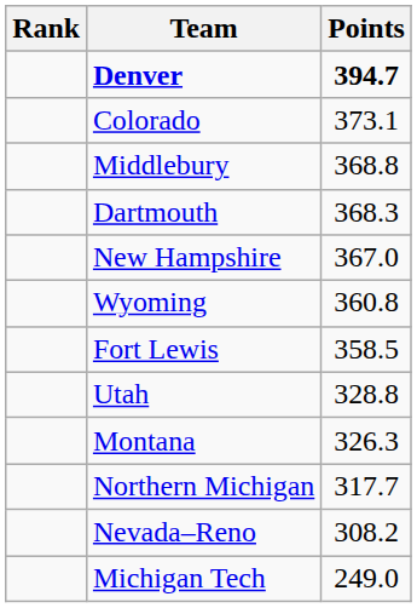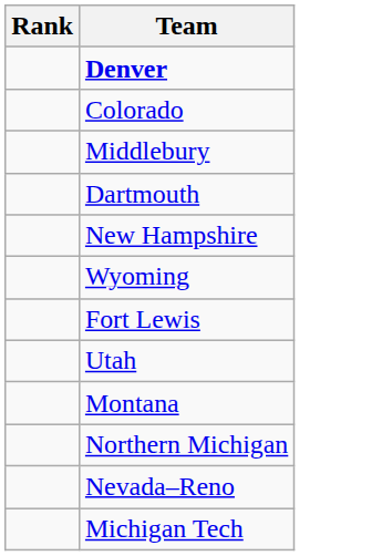- column: Points | 394.7 | 373.1 | 368.8 | 368.3 | 367.0 | 360.8 | 358.5 | 328.8 | 326.3 | 317.7 | 308.2 | 249.0
